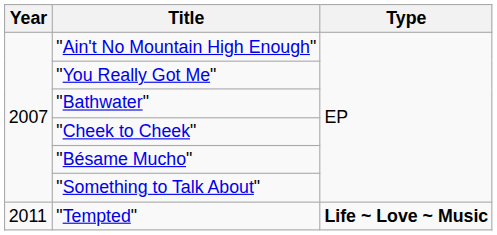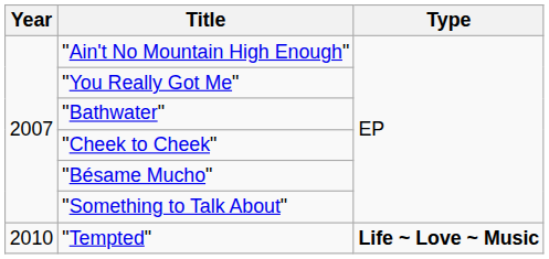"Tempted" | Year: 2011 -> 2010
